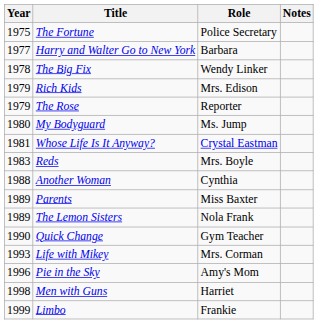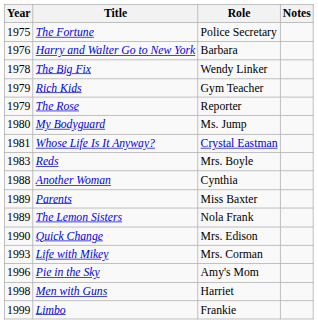Harry and Walter Go to New York | Year: 1977 -> 1976
Rich Kids | Role: Mrs. Edison -> Gym Teacher
Quick Change | Role: Gym Teacher -> Mrs. Edison
